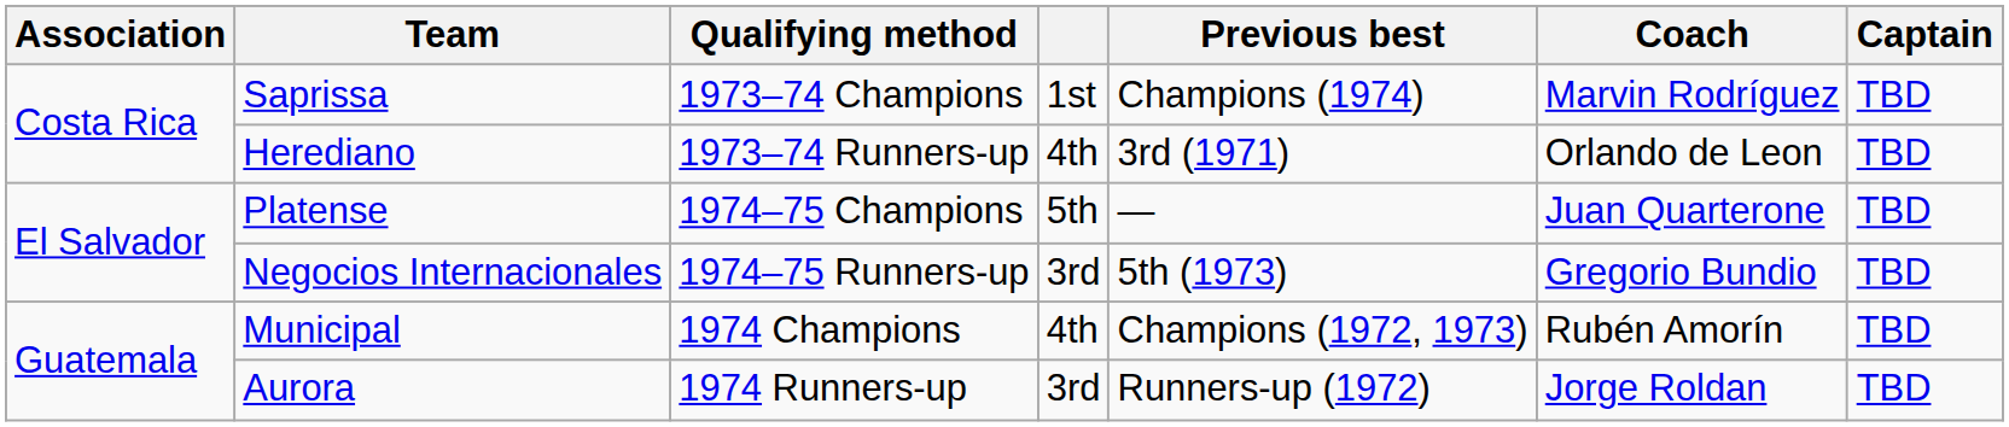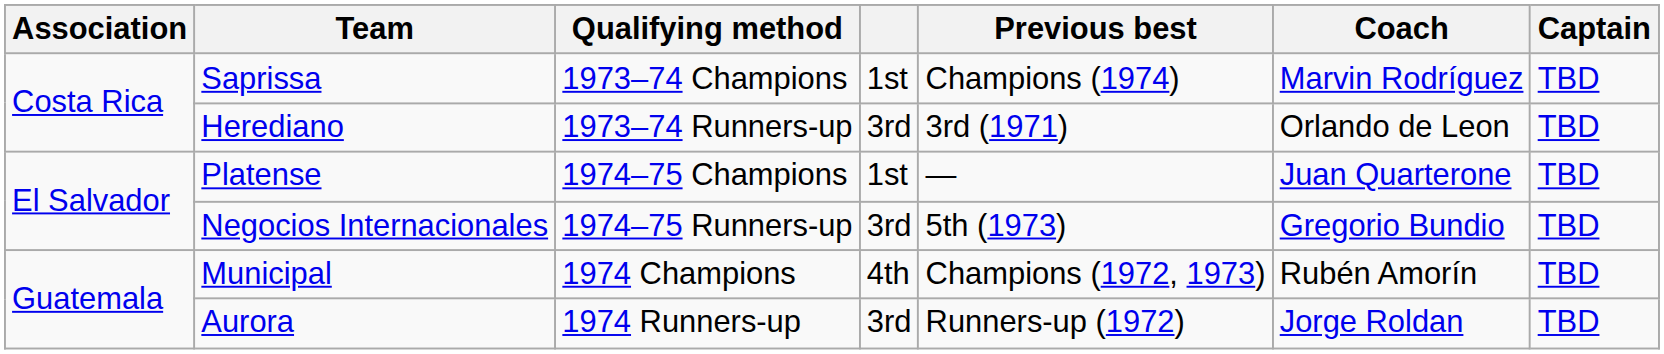Herediano | column 4: 4th -> 3rd
Platense | column 4: 5th -> 1st
